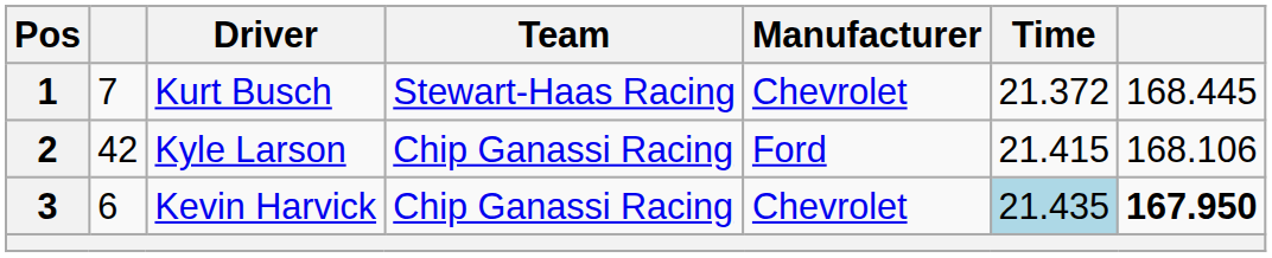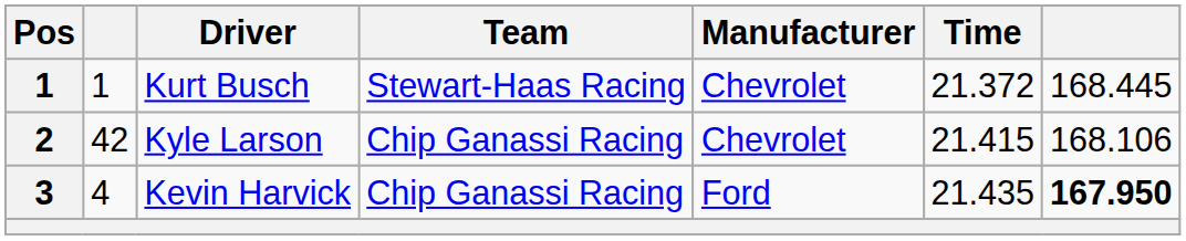Kurt Busch | column 2: 7 -> 1
Kyle Larson | Manufacturer: Ford -> Chevrolet
Kevin Harvick | column 2: 6 -> 4
Kevin Harvick | Manufacturer: Chevrolet -> Ford
Kevin Harvick | Time: lightblue background -> no background
